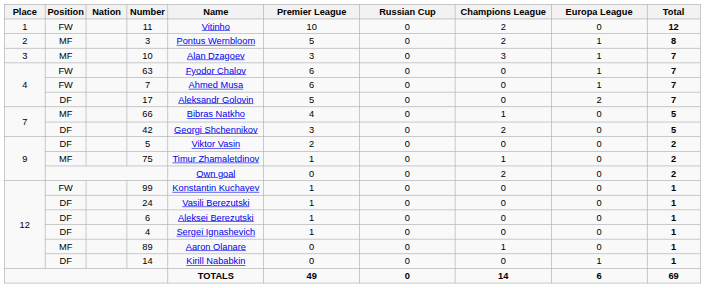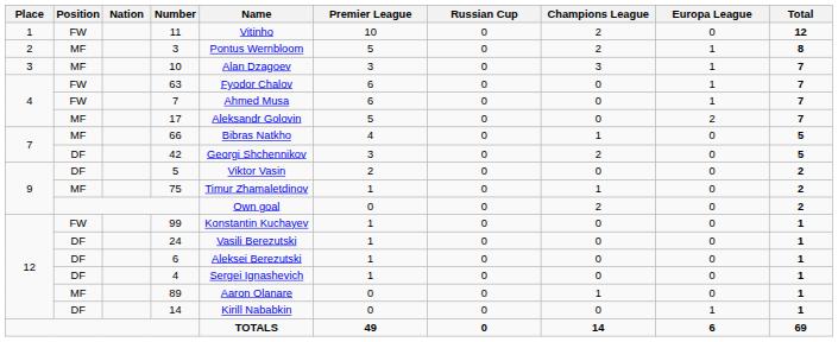17 | Position: DF -> MF
